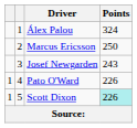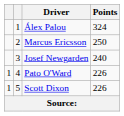Josef Newgarden | Points: 243 -> 240
Scott Dixon | Points: paleturquoise background -> no background
